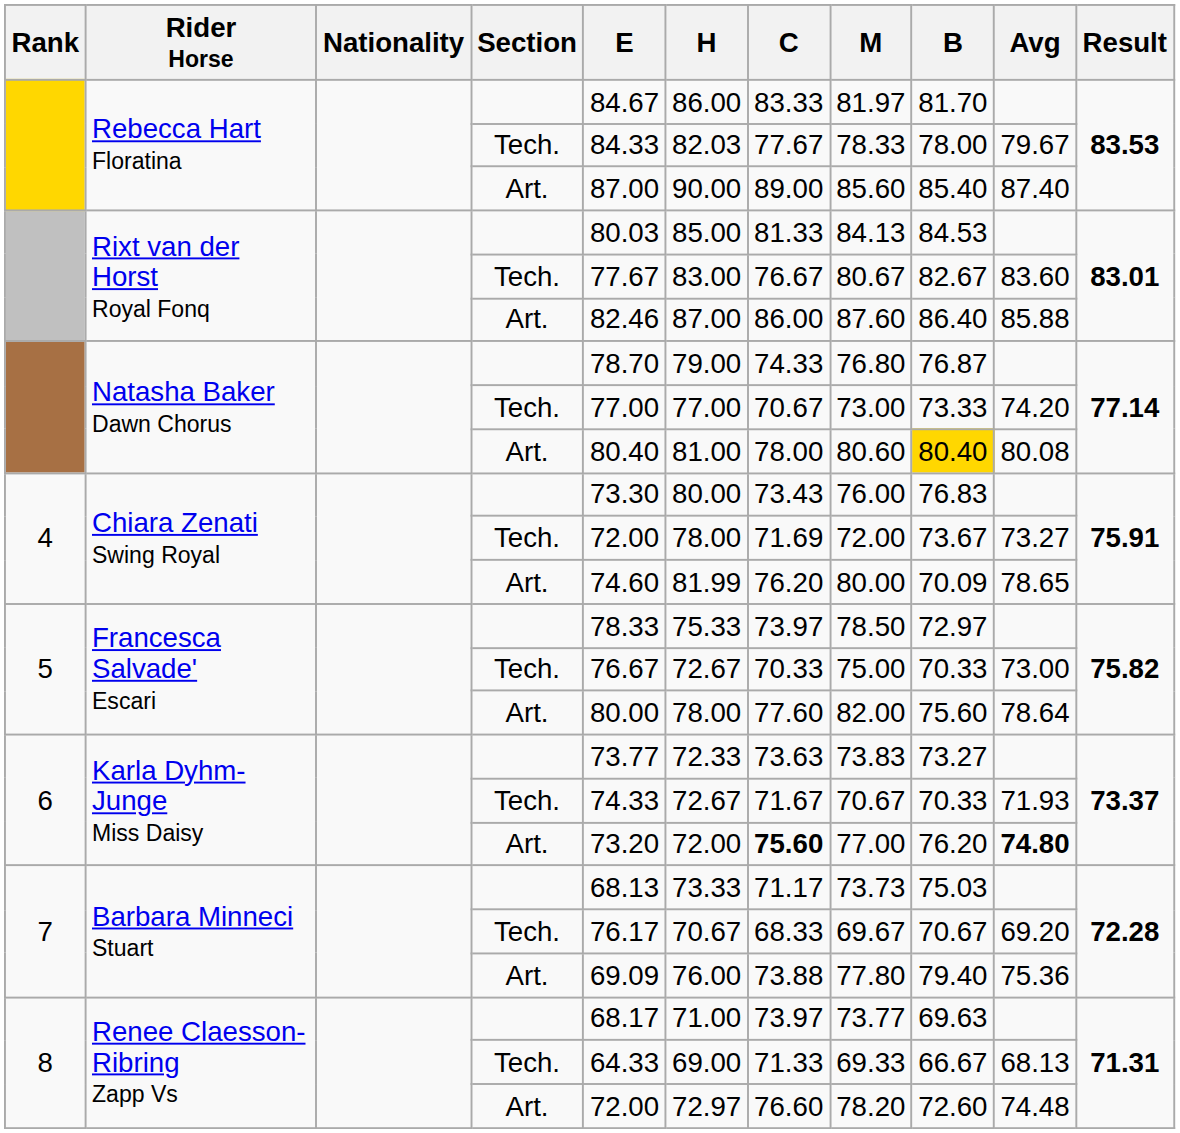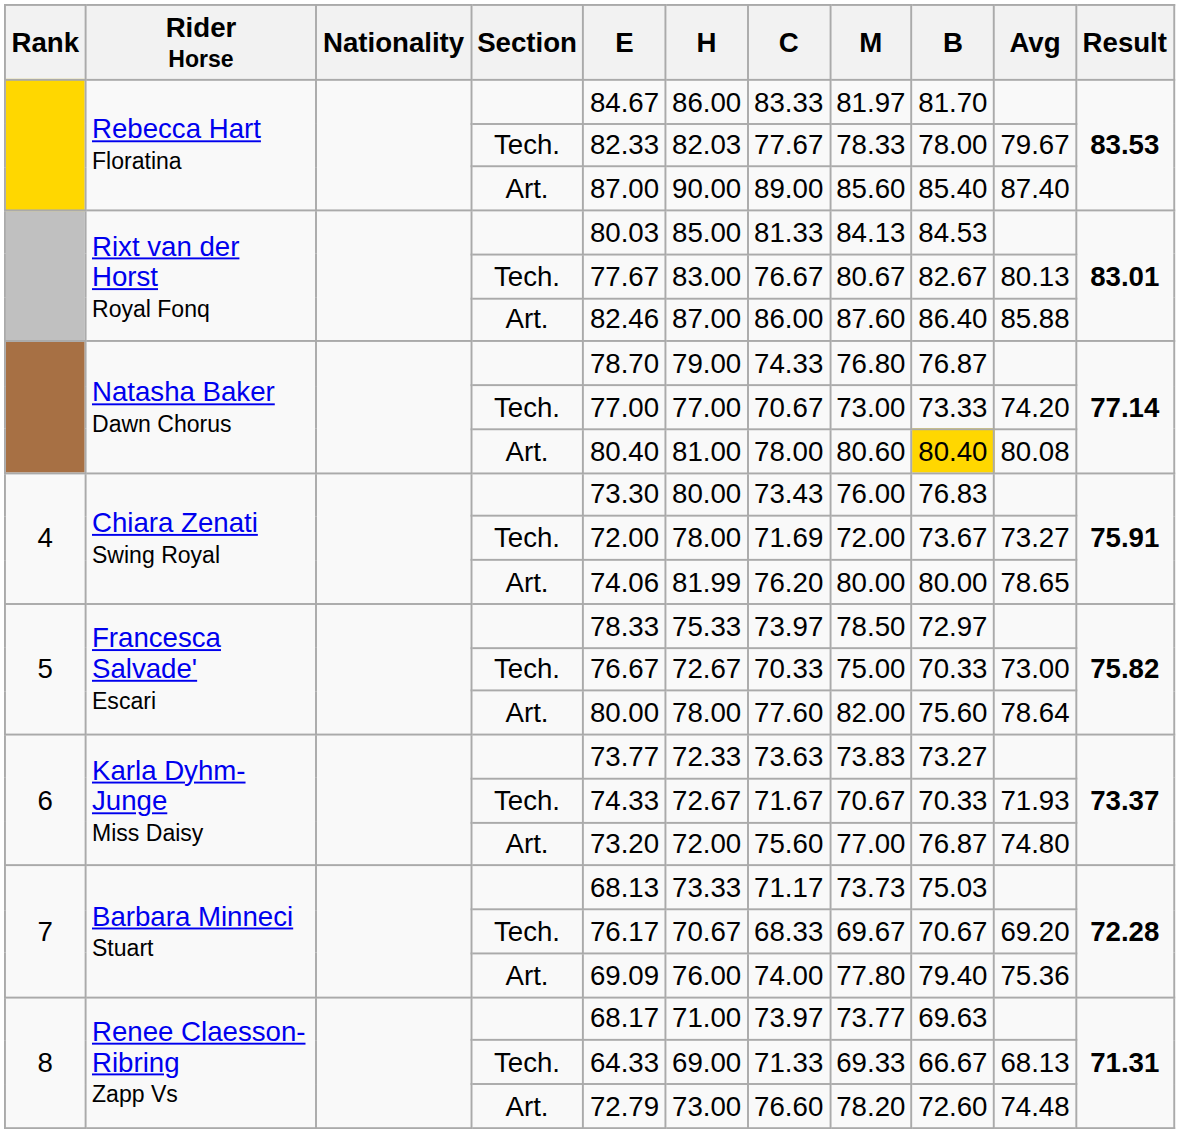Rebecca Hart Floratina / Tech. | E: 84.33 -> 82.33
Rixt van der Horst Royal Fonq / Tech. | Avg: 83.60 -> 80.13
Chiara Zenati Swing Royal / Art. | E: 74.60 -> 74.06
Chiara Zenati Swing Royal / Art. | B: 70.09 -> 80.00
Karla Dyhm-Junge Miss Daisy / Art. | C: bold -> normal
Karla Dyhm-Junge Miss Daisy / Art. | B: 76.20 -> 76.87
Karla Dyhm-Junge Miss Daisy / Art. | Avg: bold -> normal
Barbara Minneci Stuart / Art. | C: 73.88 -> 74.00
Renee Claesson-Ribring Zapp Vs / Art. | E: 72.00 -> 72.79
Renee Claesson-Ribring Zapp Vs / Art. | H: 72.97 -> 73.00
